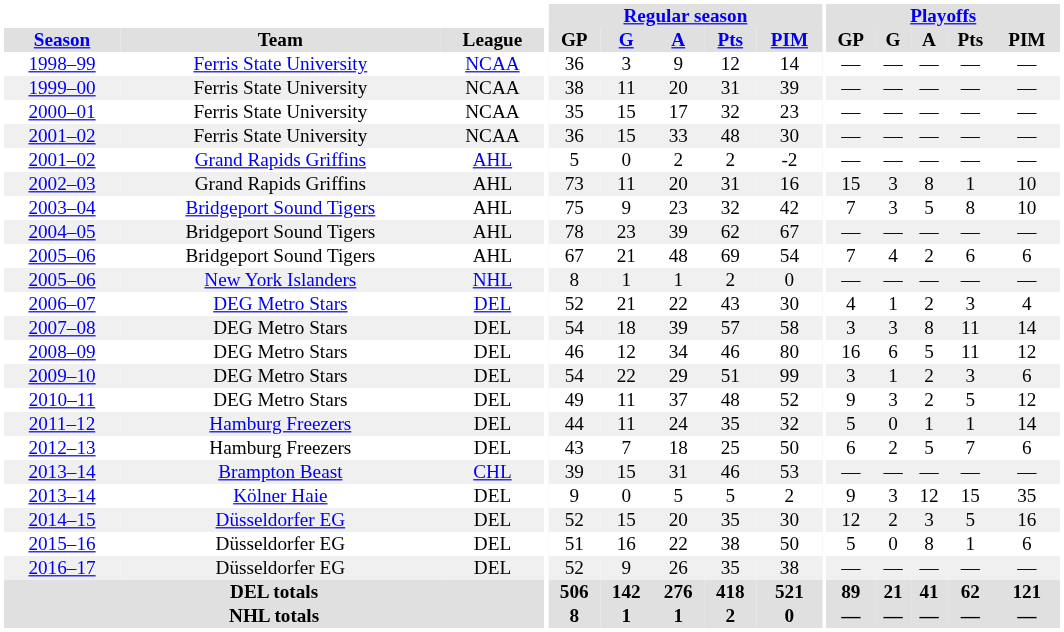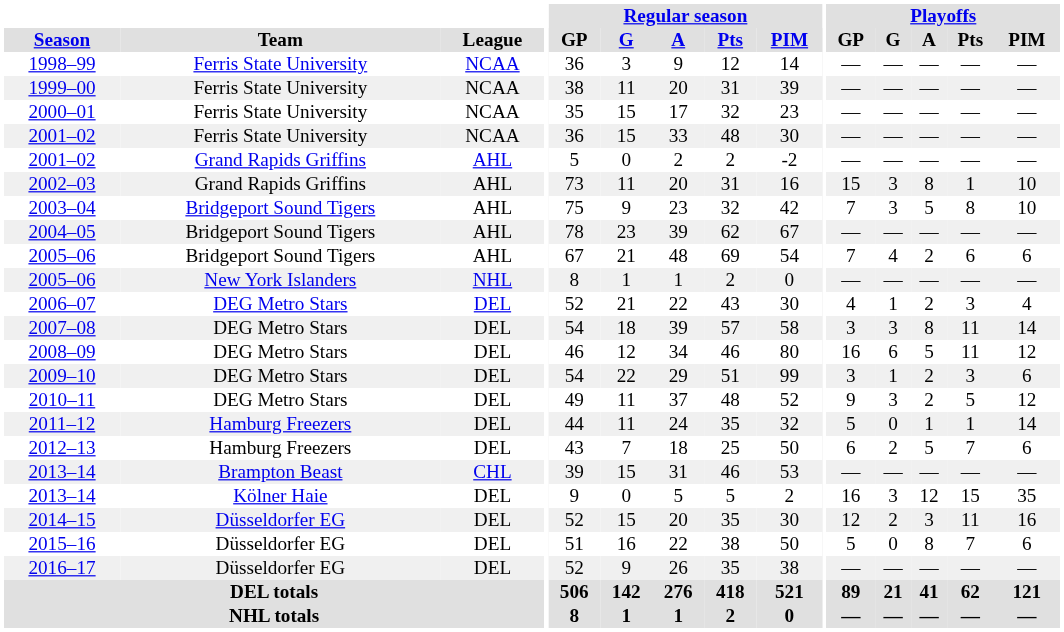2013–14 / Kölner Haie | Playoffs / GP: 9 -> 16
2014–15 | Playoffs / Pts: 5 -> 11
2015–16 | Playoffs / Pts: 1 -> 7
